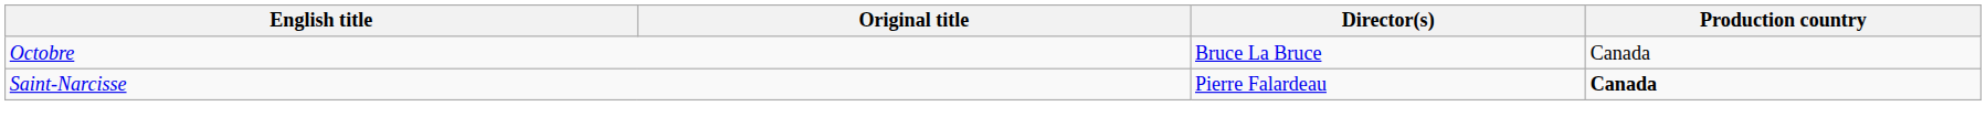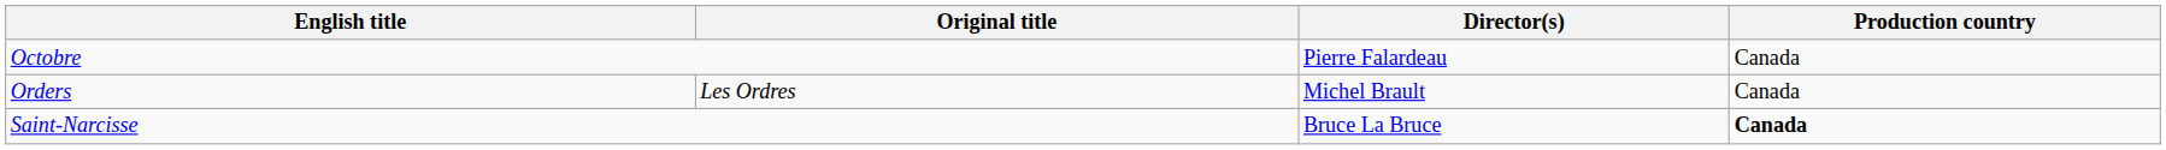Octobre | Director(s): Bruce La Bruce -> Pierre Falardeau
+ row: Orders | Les Ordres | Michel Brault | Canada
Saint-Narcisse | Director(s): Pierre Falardeau -> Bruce La Bruce
